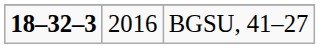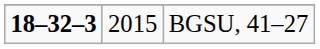BGSU, 41–27 | column 2: 2016 -> 2015
